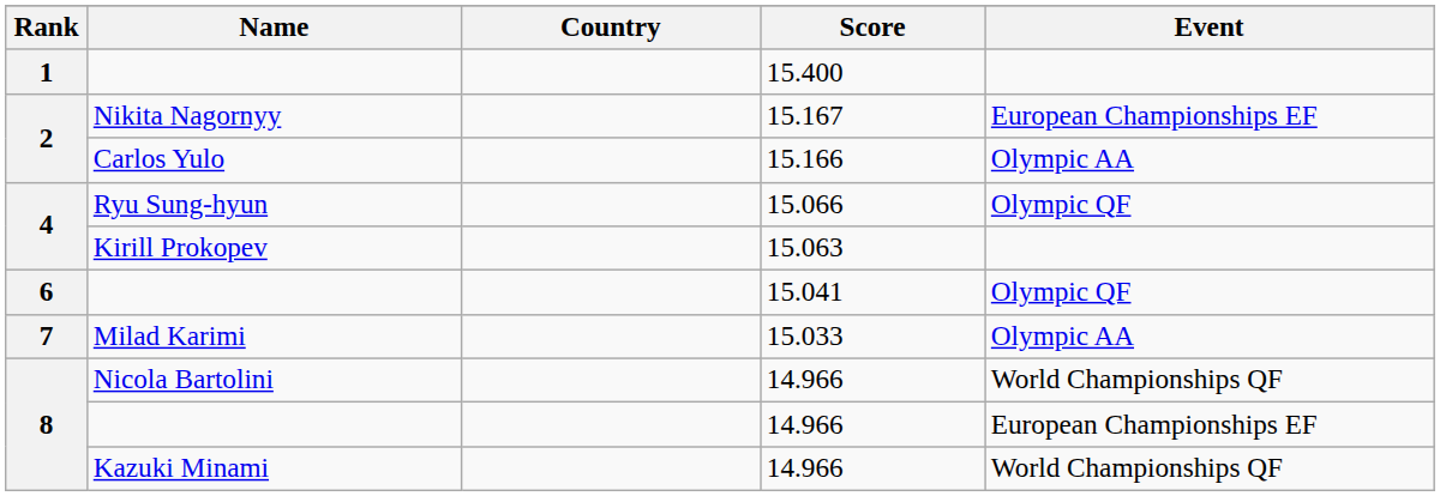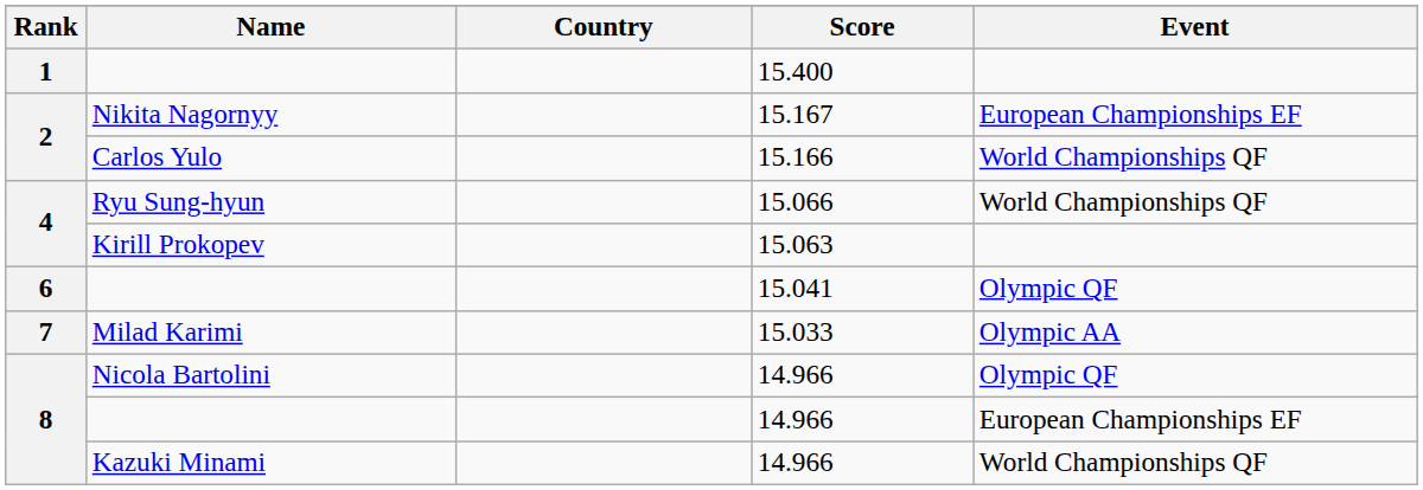Carlos Yulo | Event: Olympic AA -> World Championships QF
Ryu Sung-hyun | Event: Olympic QF -> World Championships QF
Nicola Bartolini | Event: World Championships QF -> Olympic QF
